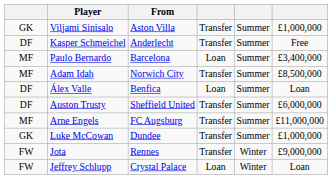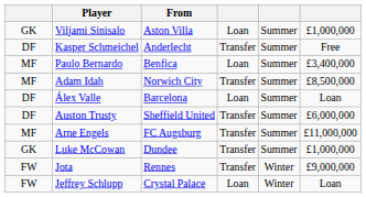Viljami Sinisalo | column 4: Transfer -> Loan
Paulo Bernardo | From: Barcelona -> Benfica
Álex Valle | From: Benfica -> Barcelona
